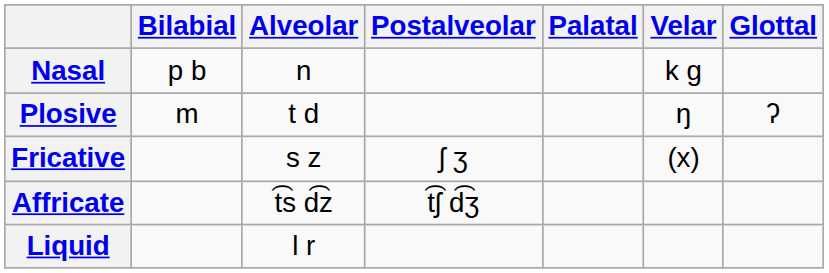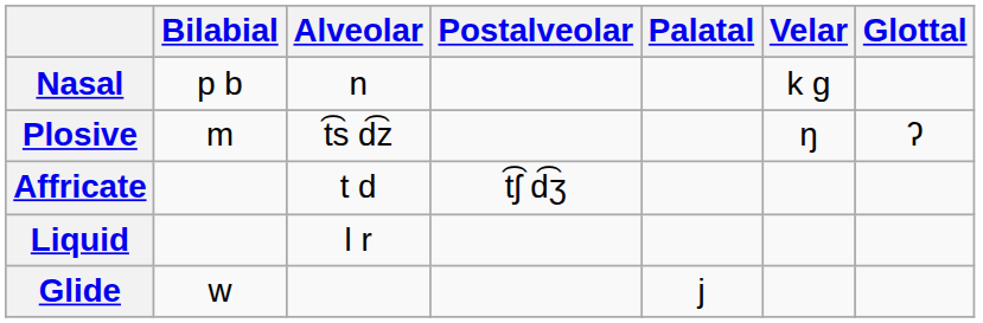Plosive | Alveolar: t d -> t͡s d͡z
- row: Fricative | s z | ʃ ʒ | (x)
Affricate | Alveolar: t͡s d͡z -> t d
+ row: Glide | w | j
